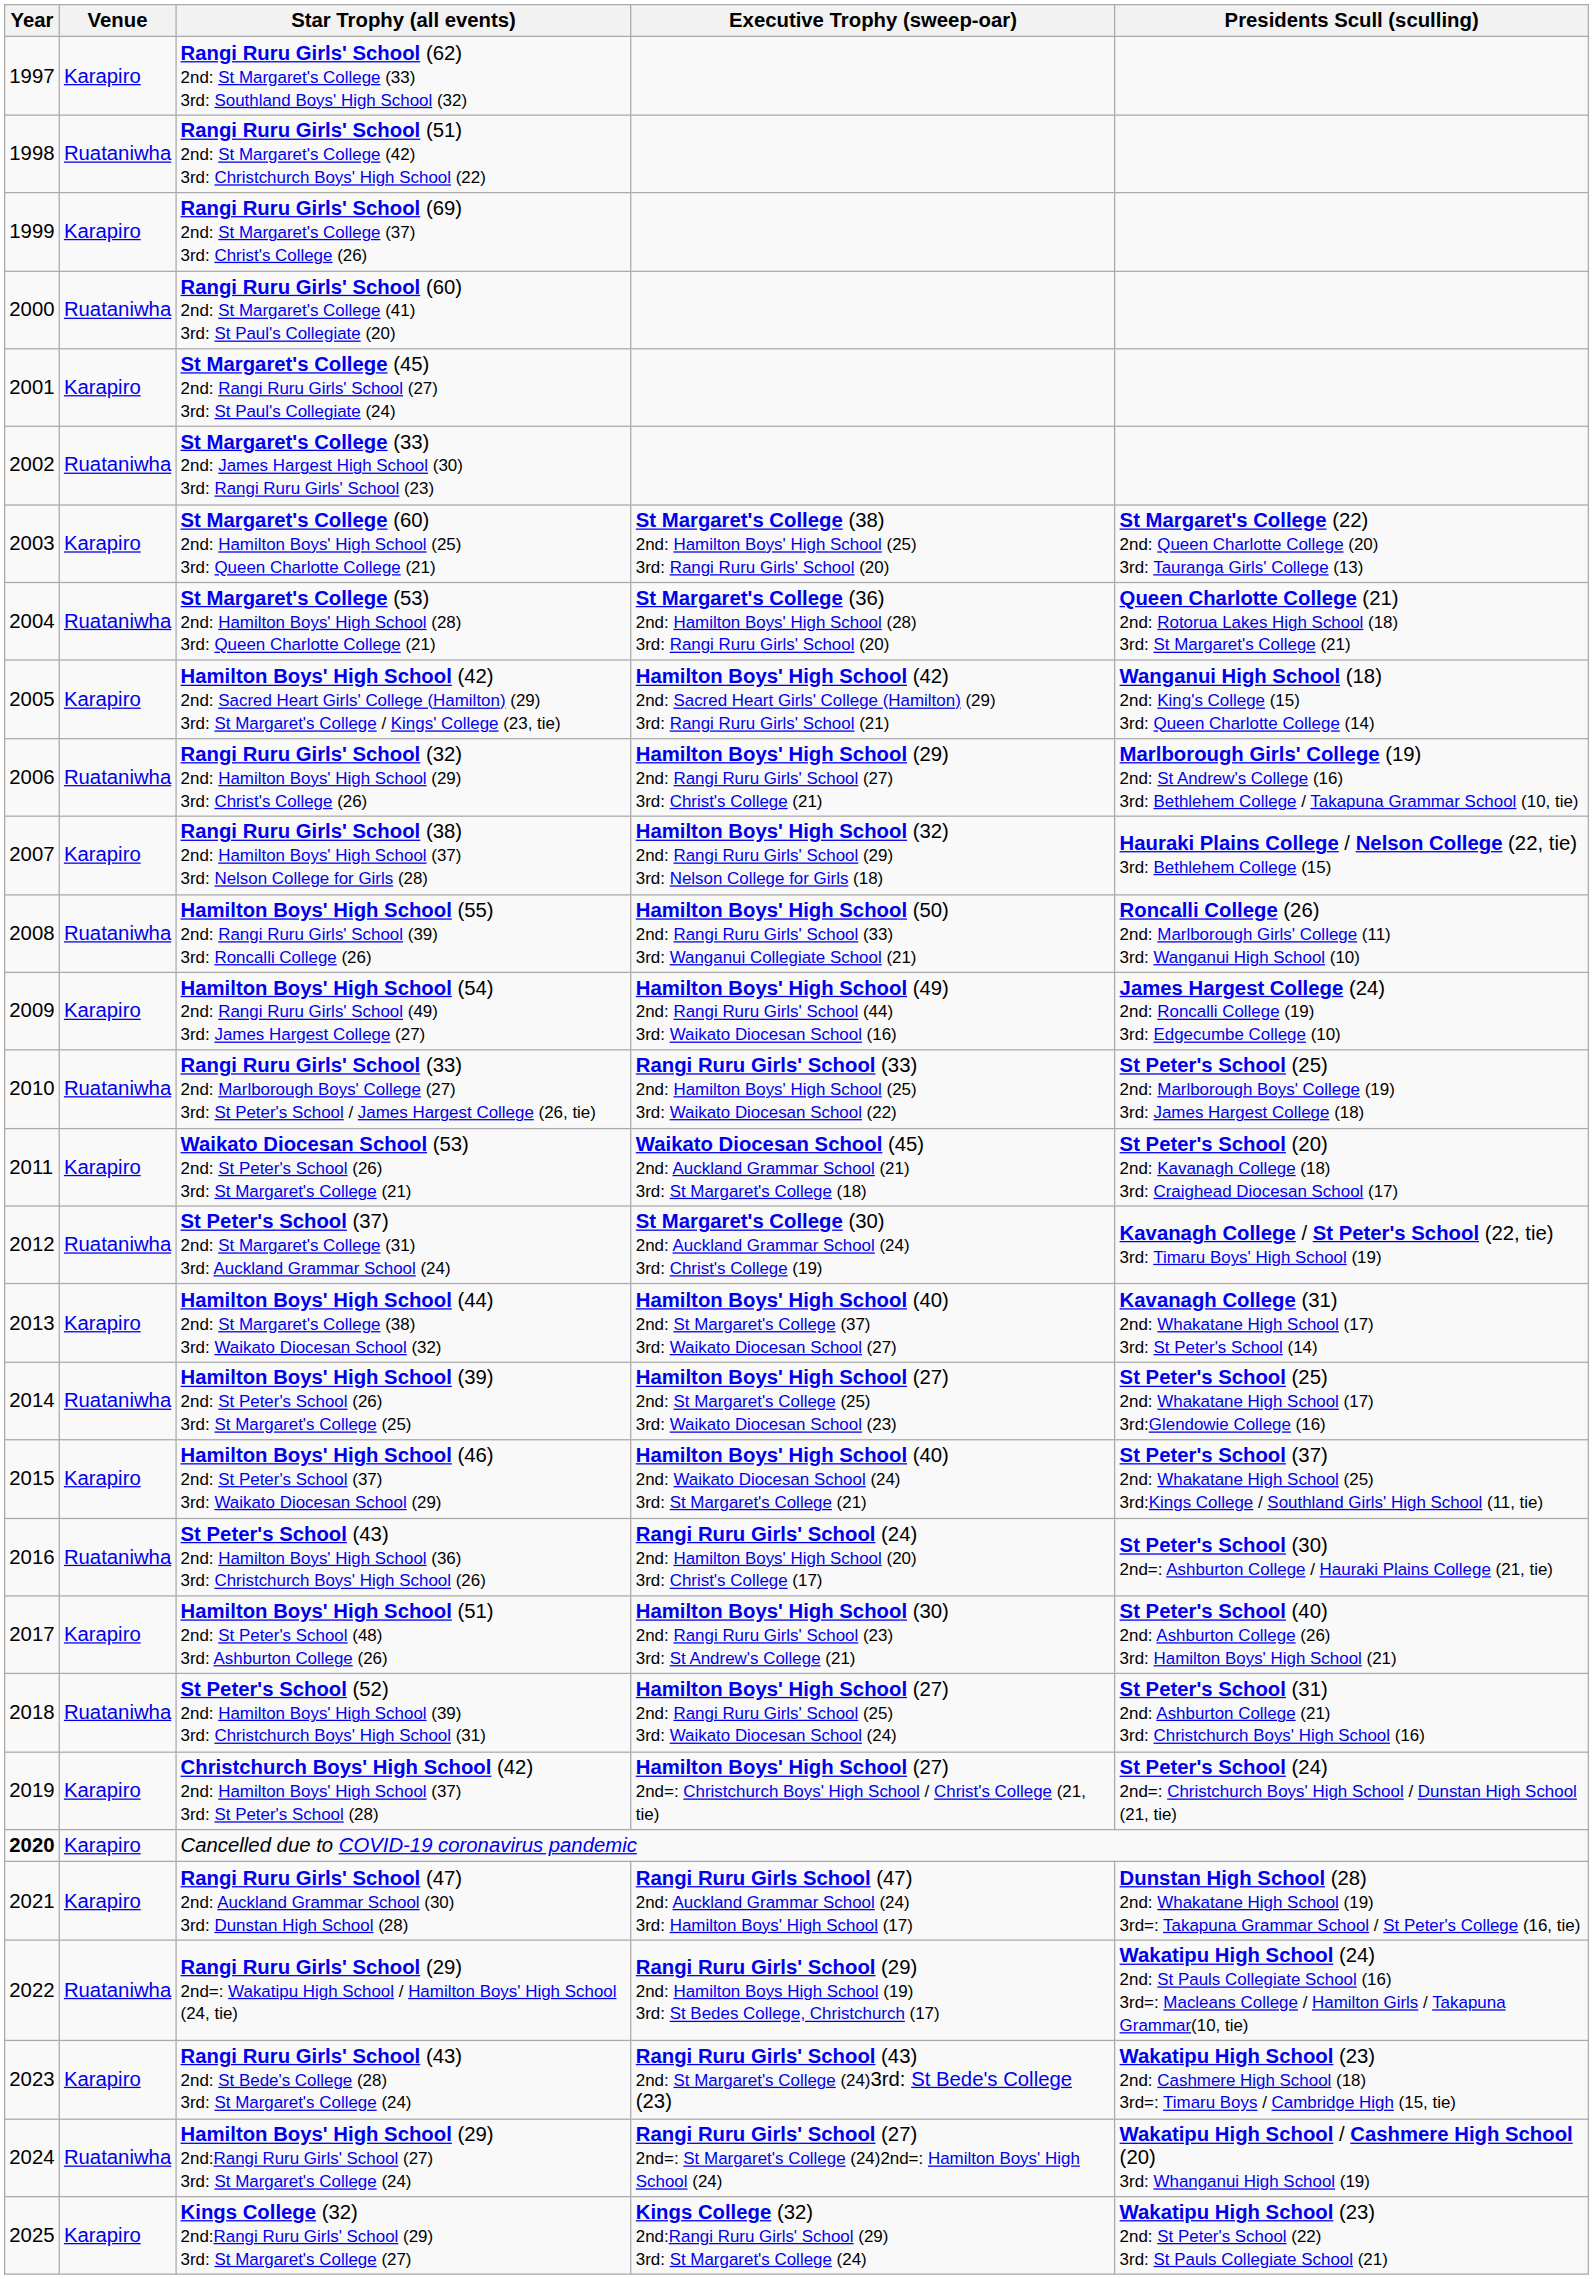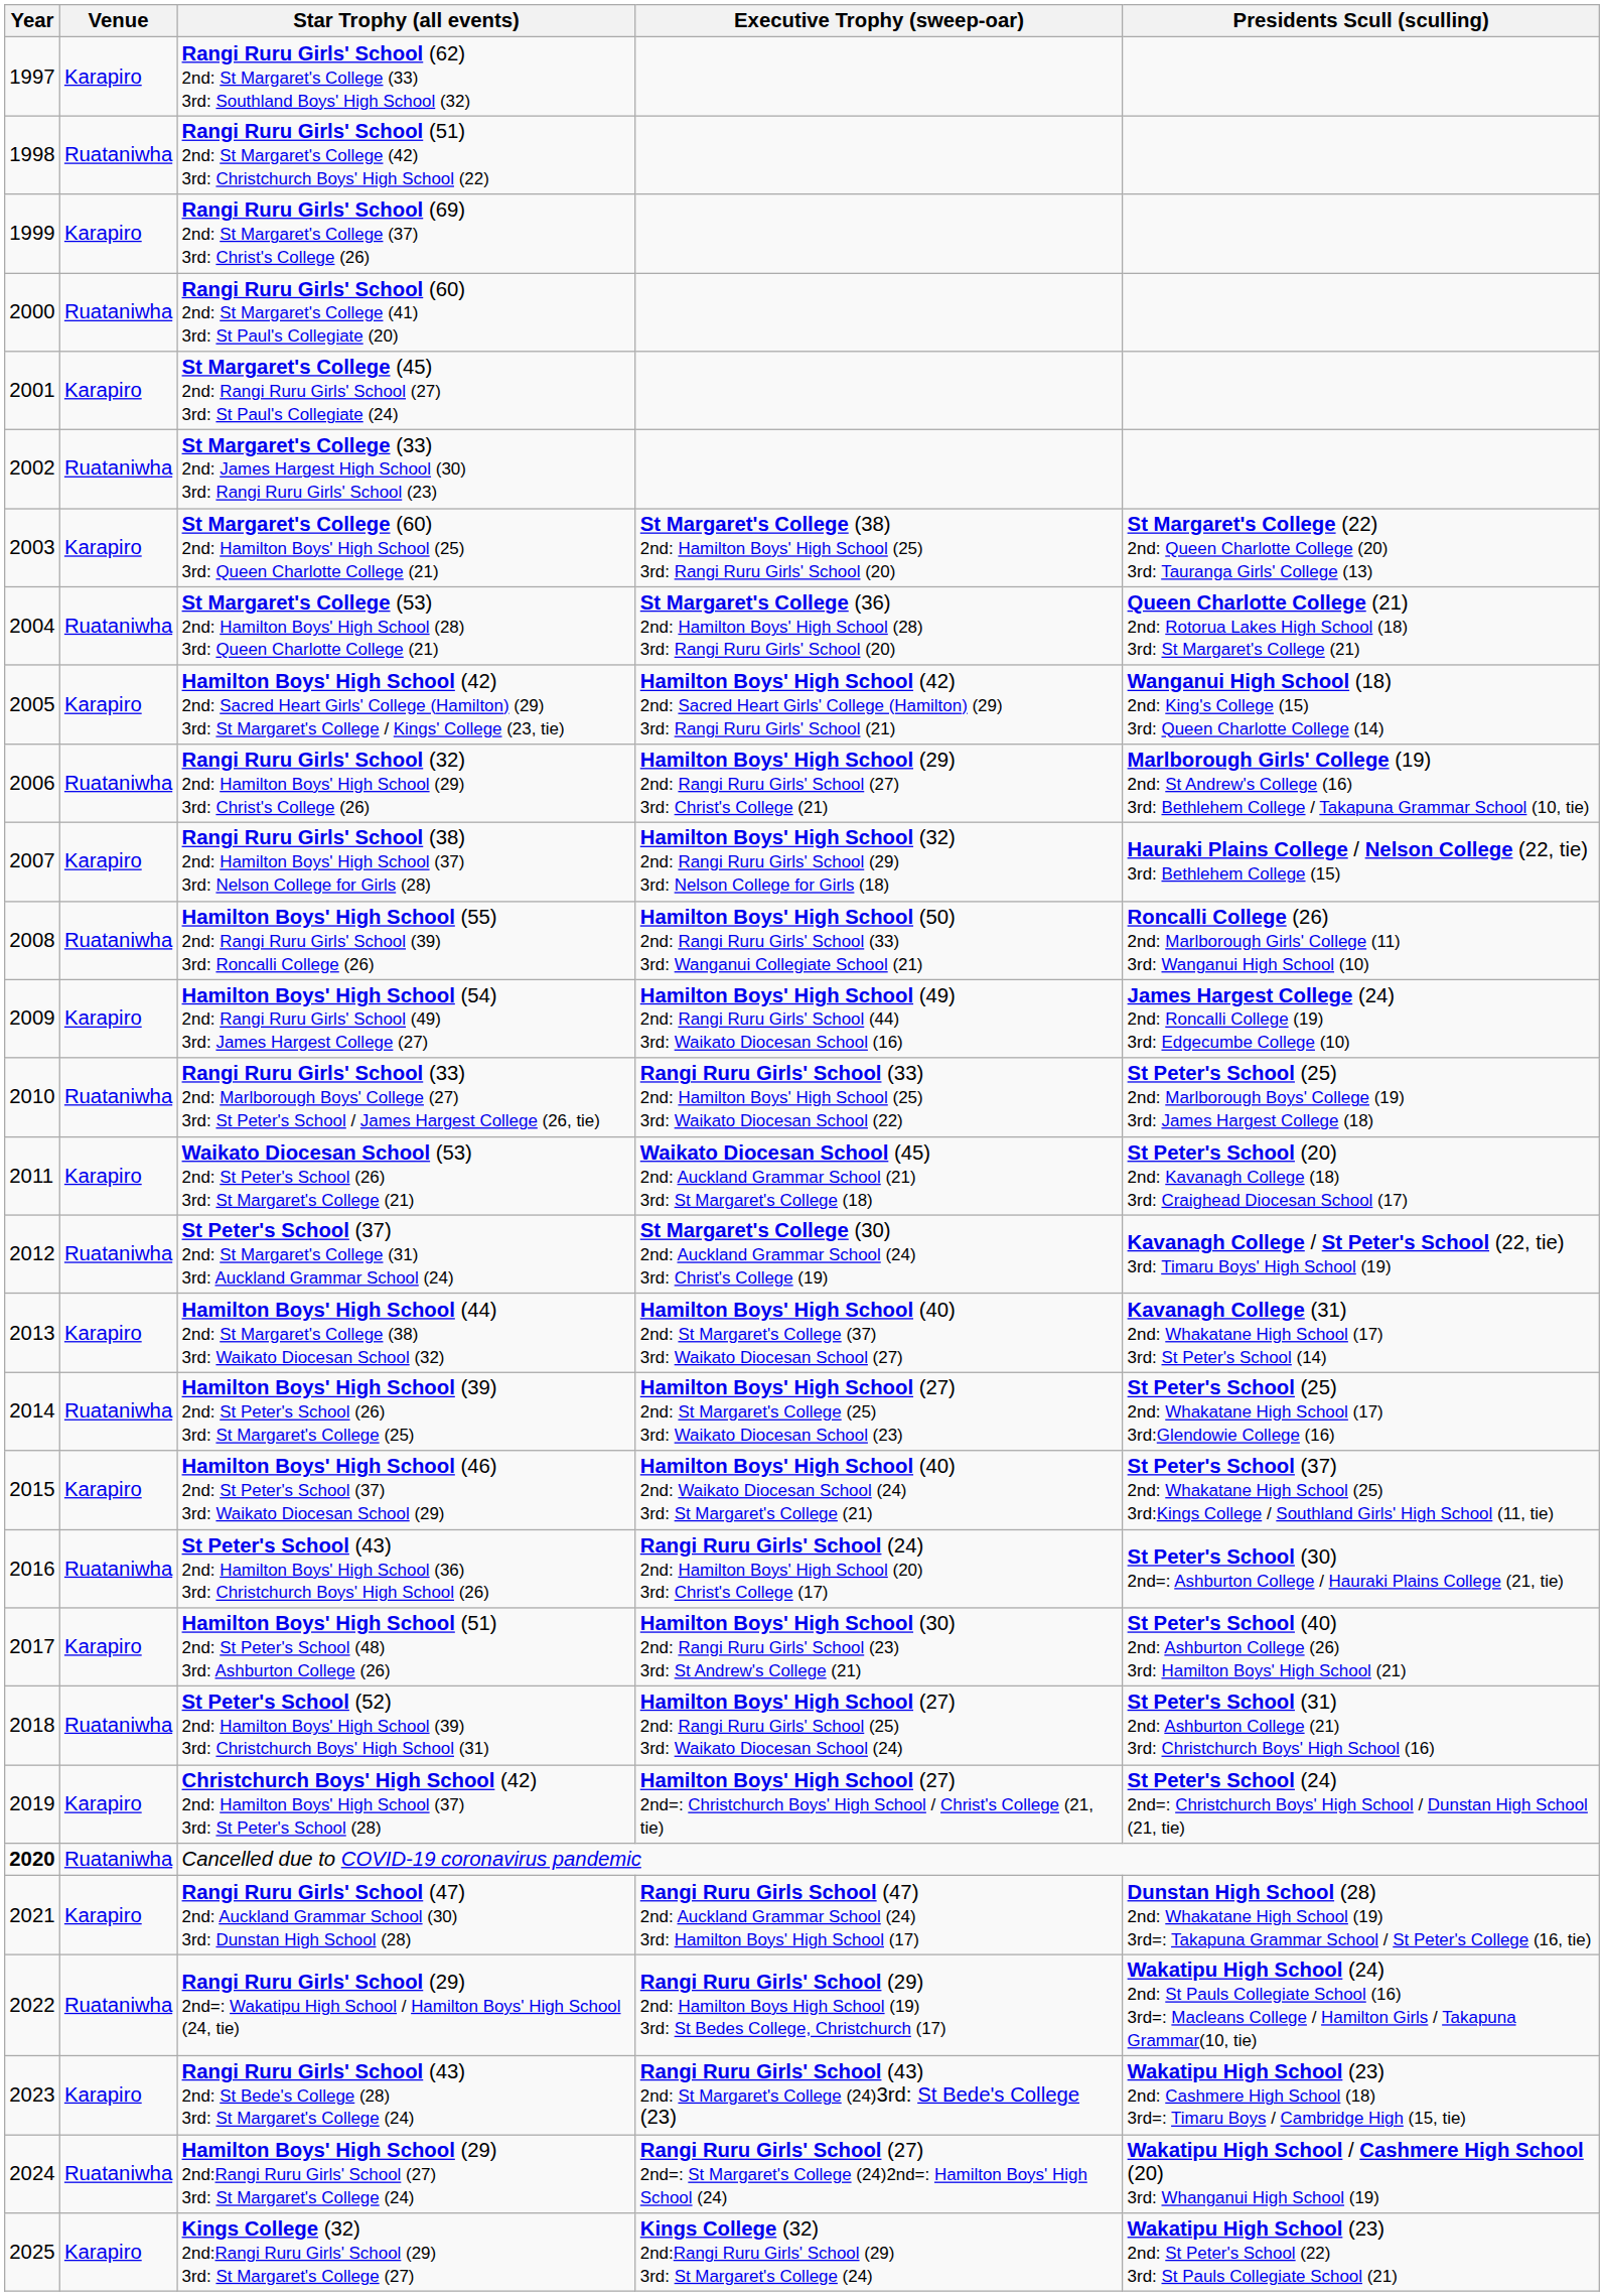Cancelled due to COVID-19 coronavirus pandemic | Venue: Karapiro -> Ruataniwha
